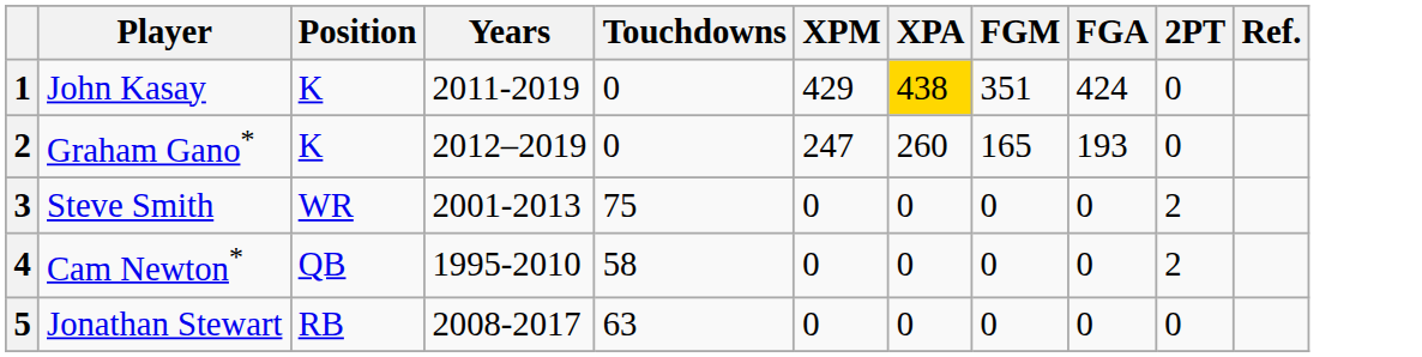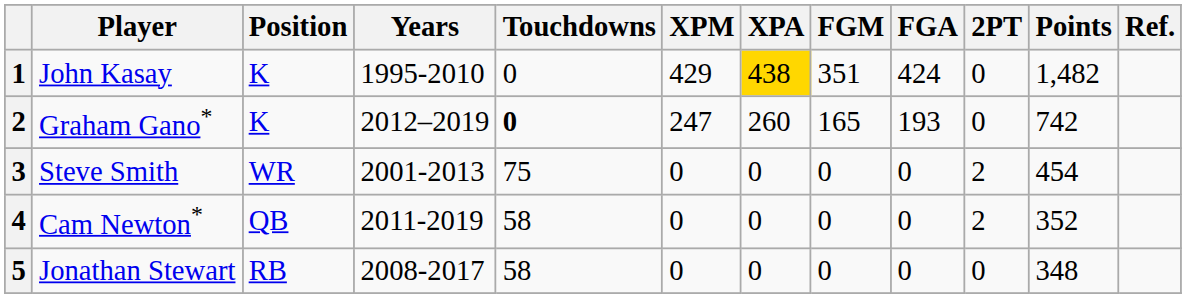+ column: Points | 1,482 | 742 | 454 | 352 | 348
John Kasay | Years: 2011-2019 -> 1995-2010
Graham Gano* | Touchdowns: normal -> bold
Cam Newton* | Years: 1995-2010 -> 2011-2019
Jonathan Stewart | Touchdowns: 63 -> 58
